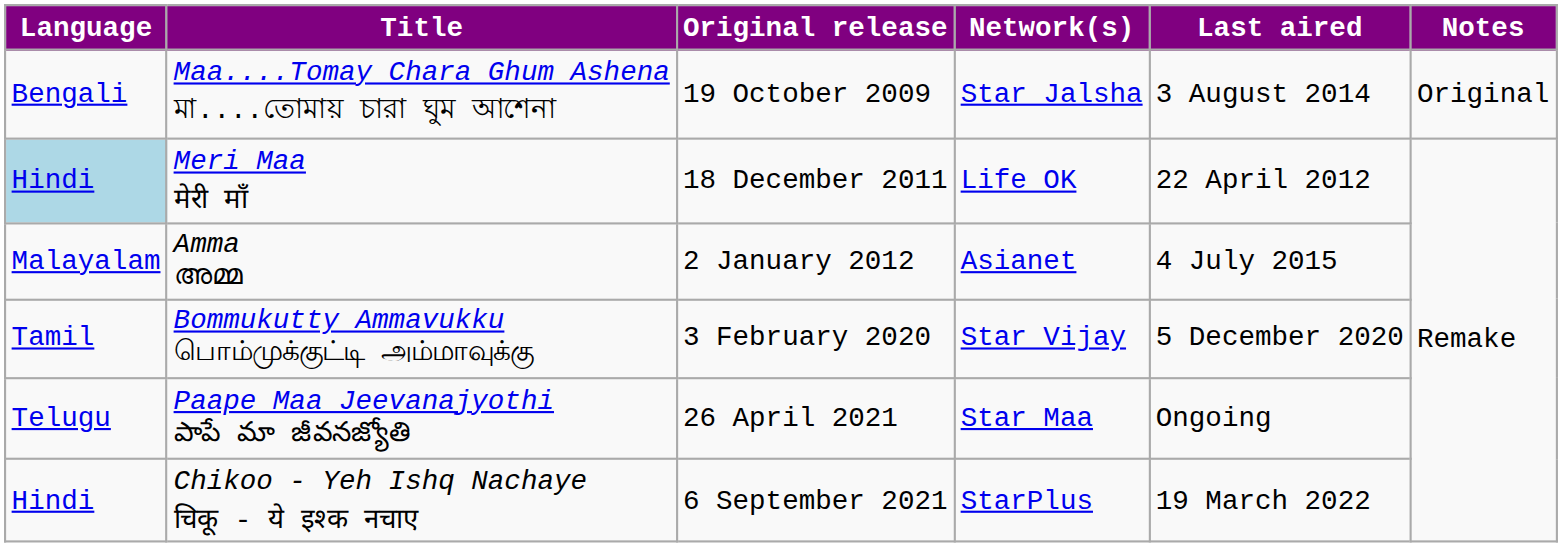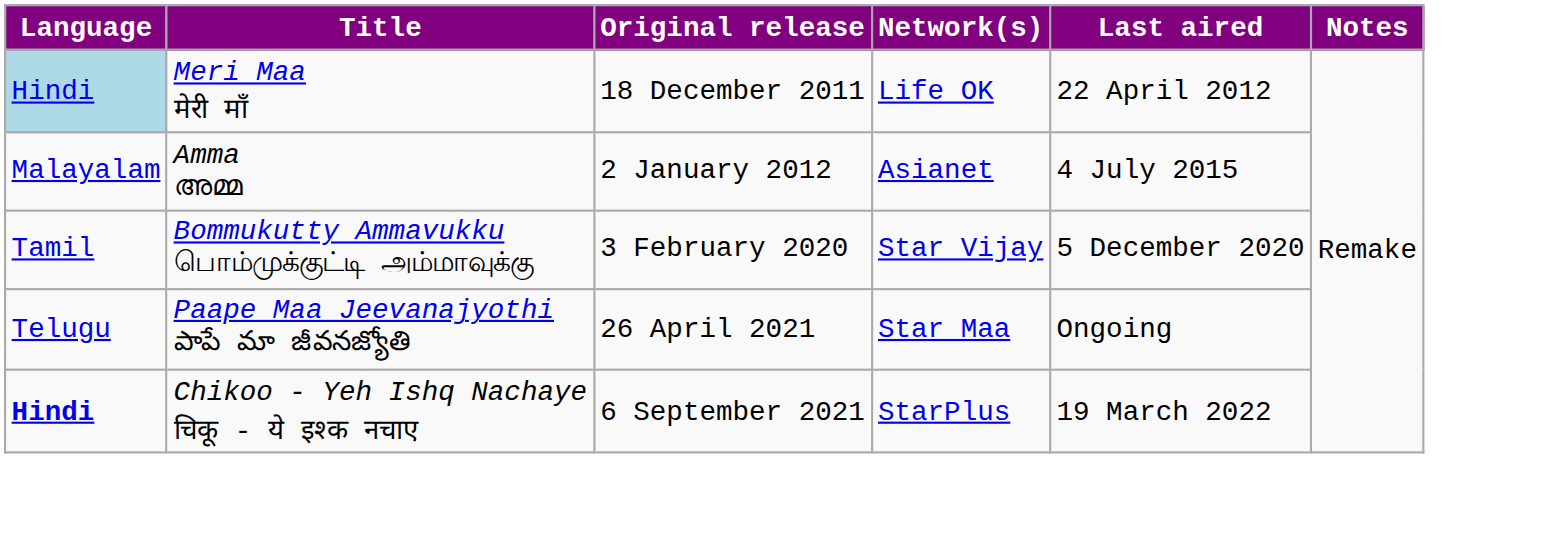- row: Bengali | Maa....Tomay Chara Ghum Ashena মা....তোমায় চারা ঘুম আশেনা | 19 October 2009 | Star Jalsha | 3 August 2014 | Original
Chikoo - Yeh Ishq Nachaye चिकू - ये इश्क नचाए | Language: normal -> bold
